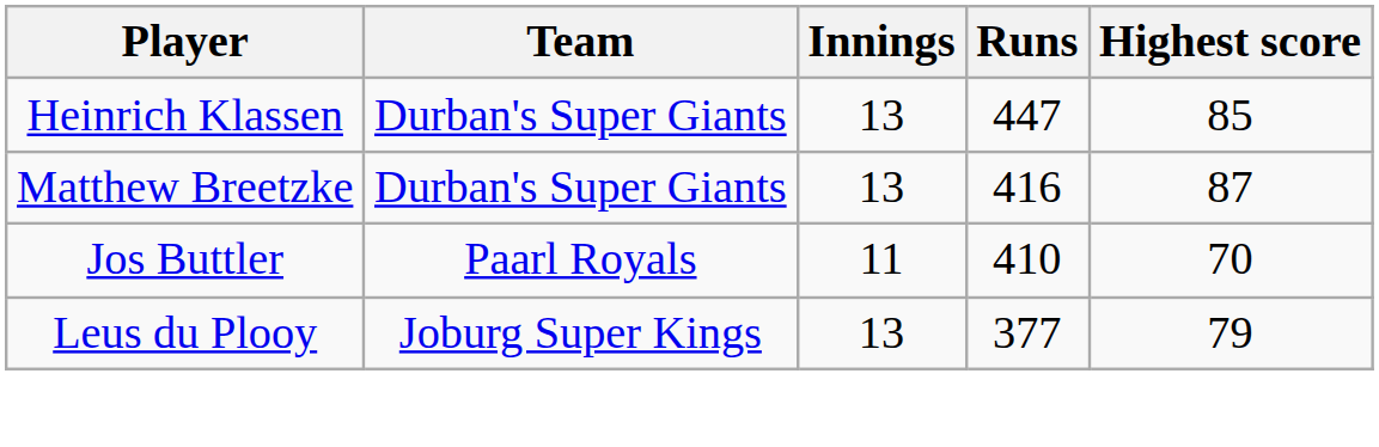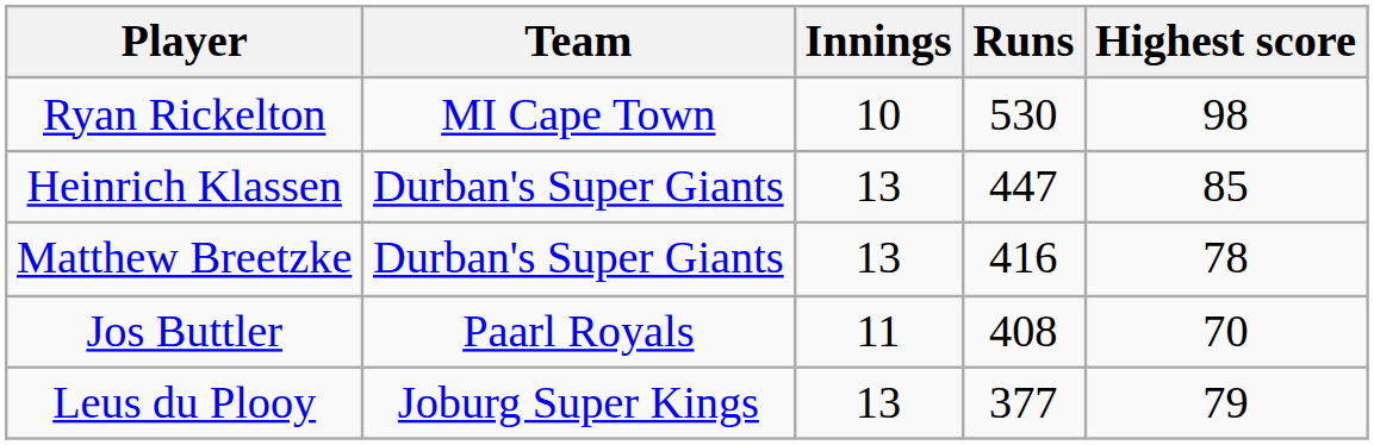+ row: Ryan Rickelton | MI Cape Town | 10 | 530 | 98
Matthew Breetzke | Highest score: 87 -> 78
Jos Buttler | Runs: 410 -> 408
